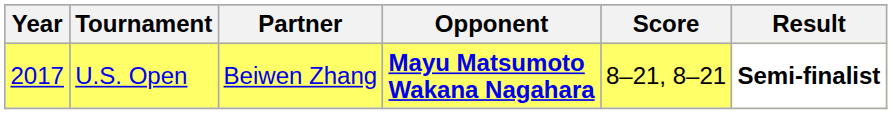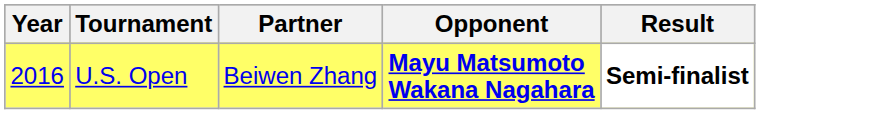- column: Score | 8–21, 8–21
U.S. Open | Year: 2017 -> 2016
